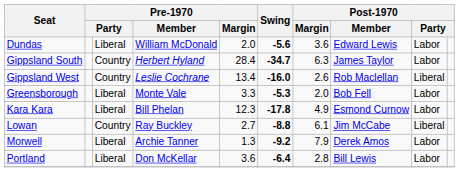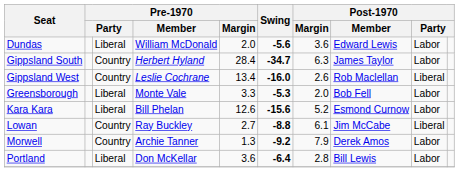Kara Kara | Pre-1970 / Margin: 12.3 -> 12.6
Kara Kara | Swing: -17.8 -> -15.6
Kara Kara | Post-1970 / Margin: 4.9 -> 5.2
Morwell | column 3: Liberal -> Country
